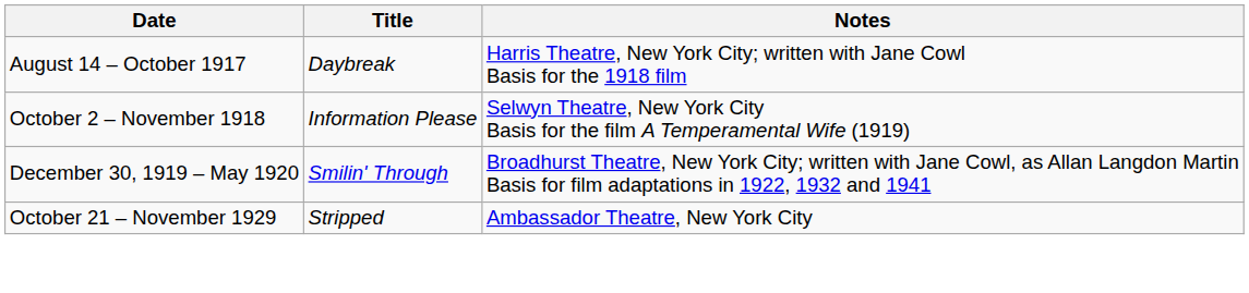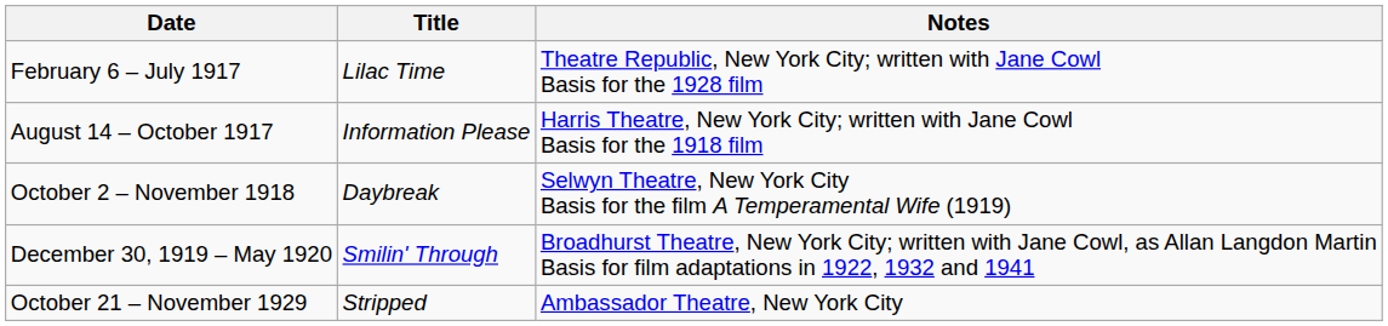+ row: February 6 – July 1917 | Lilac Time | Theatre Republic, New York City; written with Jane Cowl Basis for the 1928 film
August 14 – October 1917 | Title: Daybreak -> Information Please
October 2 – November 1918 | Title: Information Please -> Daybreak
